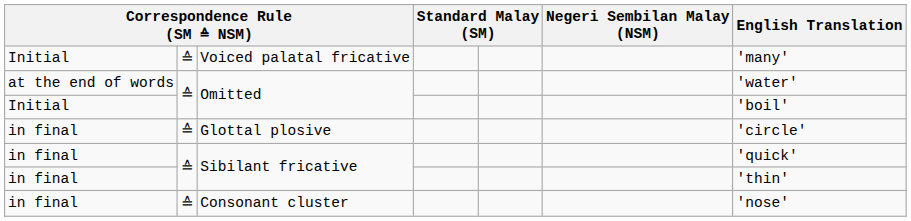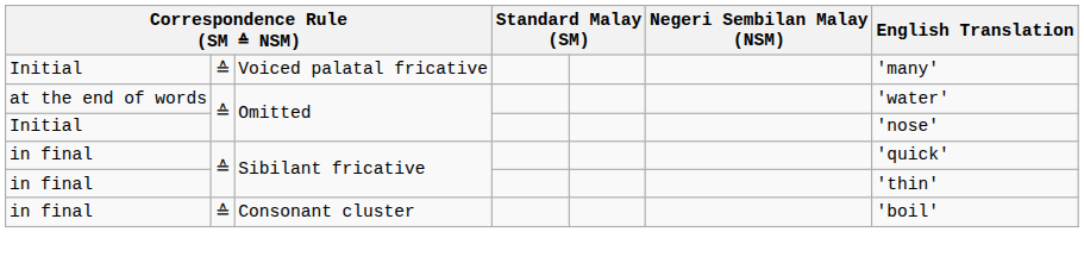Initial / Omitted | English Translation: 'boil' -> 'nose'
- row: in final | ≙ | Glottal plosive | 'circle'
Consonant cluster | English Translation: 'nose' -> 'boil'
